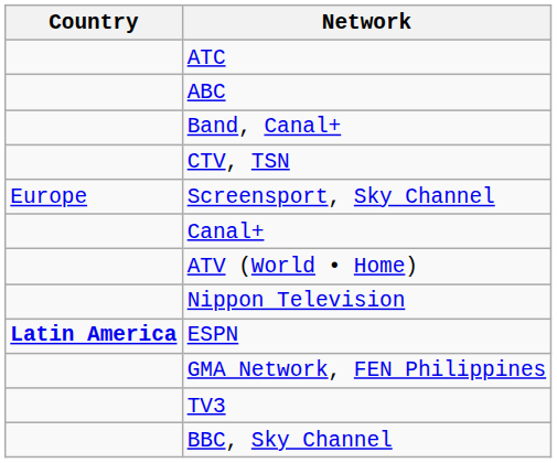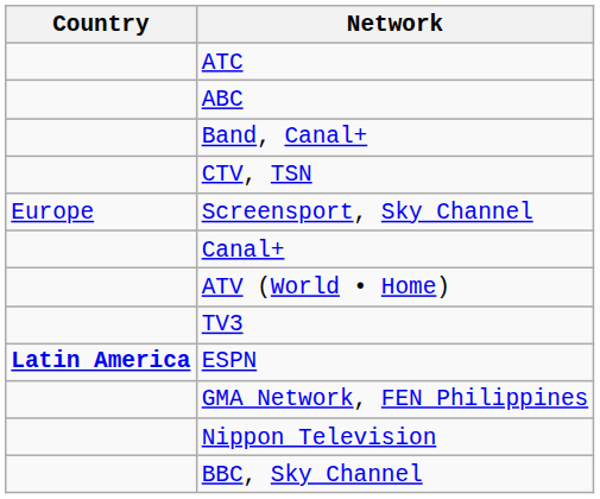rows swapped: Nippon Television <-> TV3
